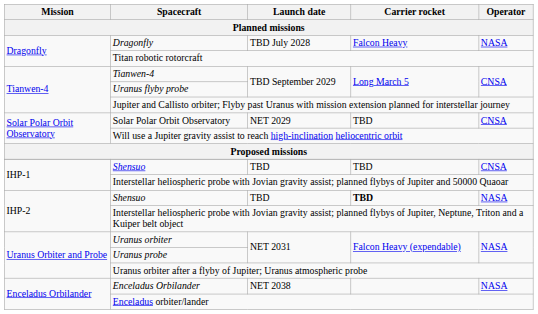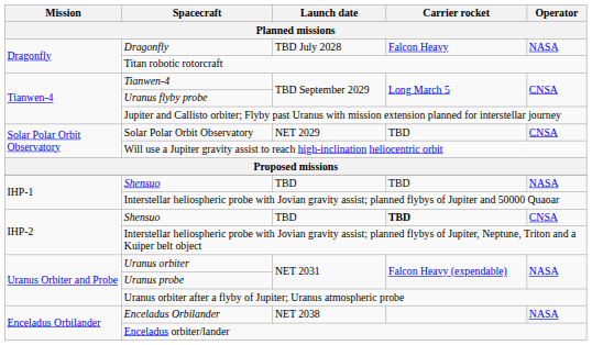IHP-1 / Shensuo | Operator: CNSA -> NASA
IHP-2 / Shensuo | Operator: NASA -> CNSA
